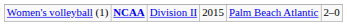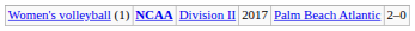Women's volleyball (1) | column 4: 2015 -> 2017
